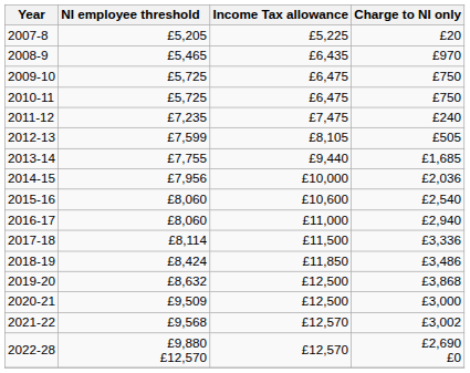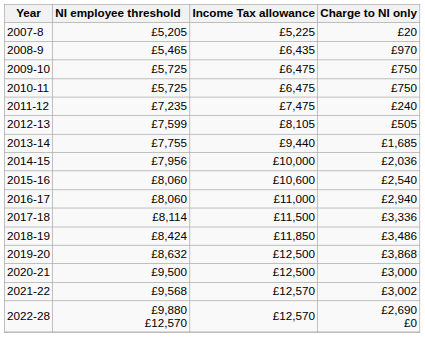2020-21 | NI employee threshold: £9,509 -> £9,500
